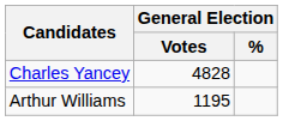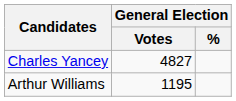Charles Yancey | General Election / Votes: 4828 -> 4827
